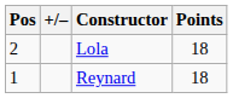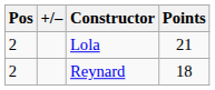Lola | Points: 18 -> 21
Reynard | Pos: 1 -> 2
